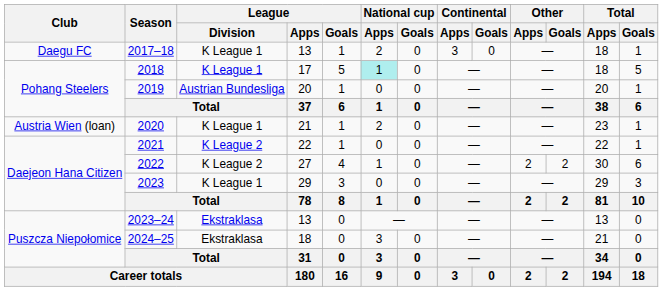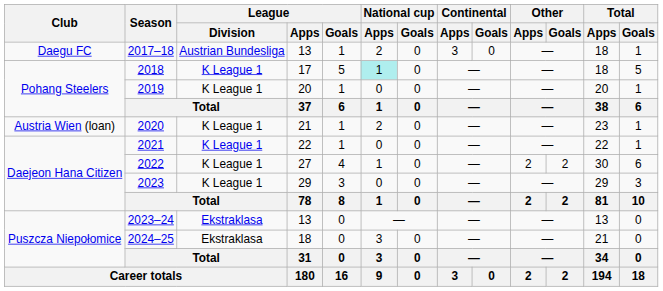2017–18 | League / Division: K League 1 -> Austrian Bundesliga
2019 | League / Division: Austrian Bundesliga -> K League 1
2021 | League / Division: K League 2 -> K League 1
2022 | League / Division: K League 2 -> K League 1
